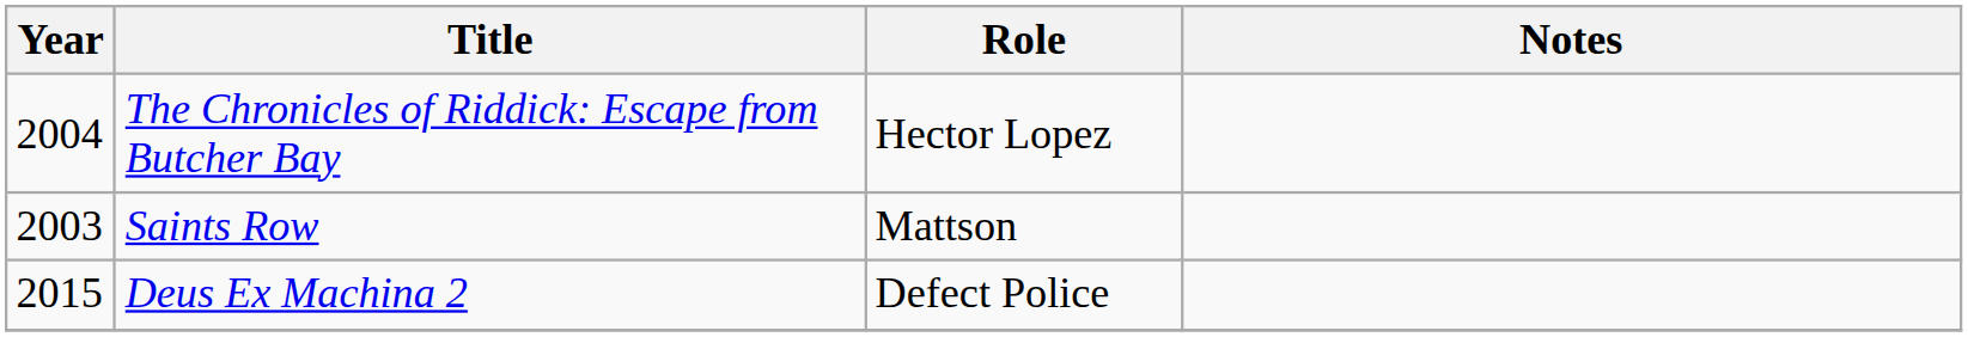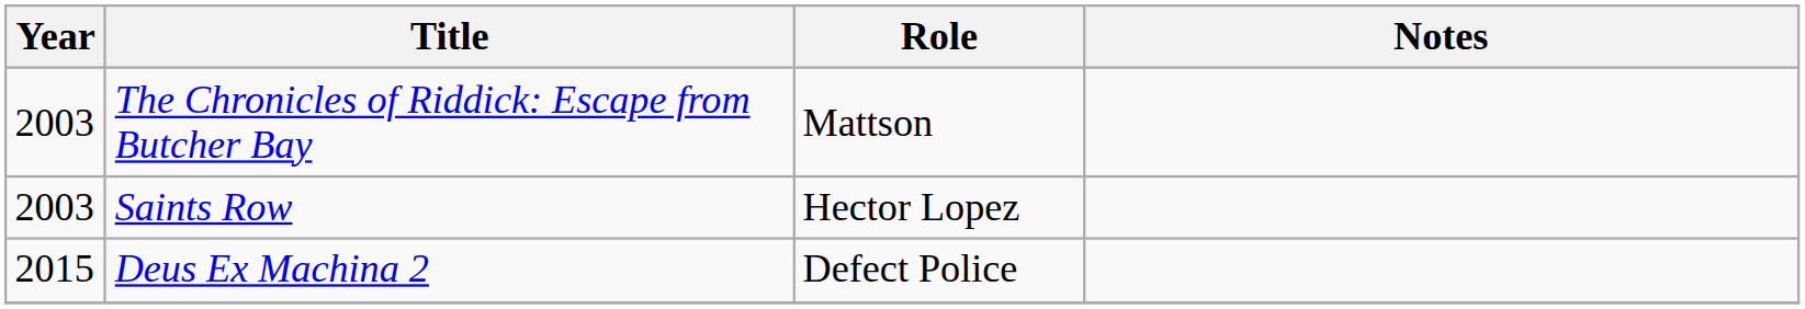The Chronicles of Riddick: Escape from Butcher Bay | Year: 2004 -> 2003
The Chronicles of Riddick: Escape from Butcher Bay | Role: Hector Lopez -> Mattson
Saints Row | Role: Mattson -> Hector Lopez
